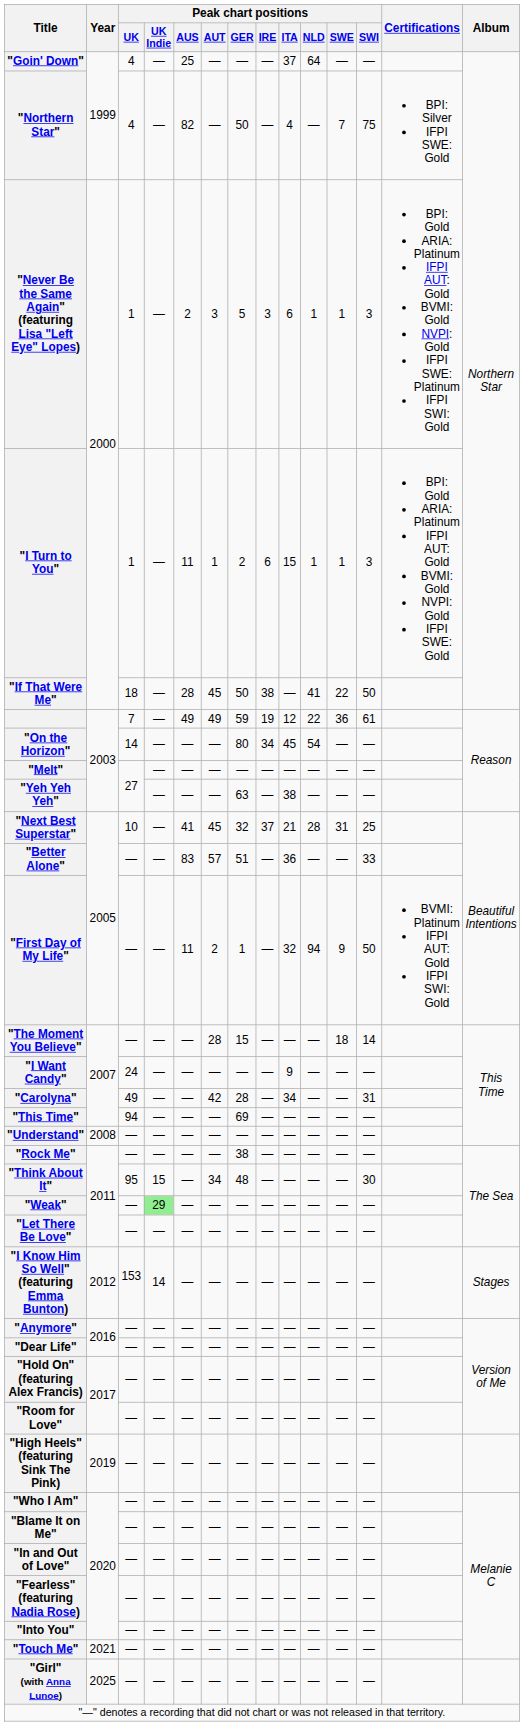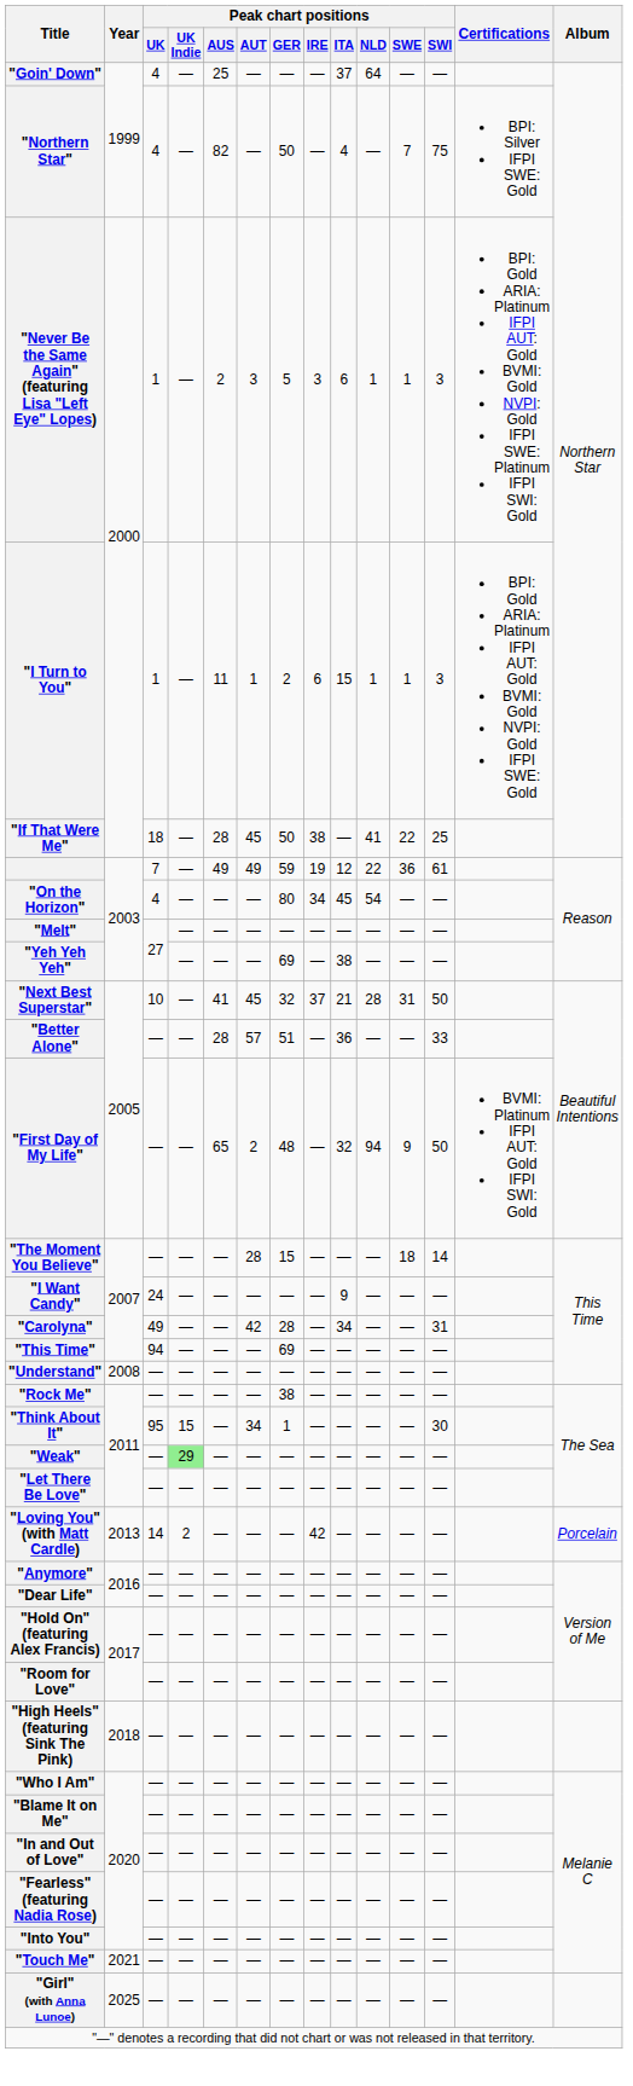"If That Were Me" | Peak chart positions / SWI: 50 -> 25
"On the Horizon" | Peak chart positions / UK: 14 -> 4
"Yeh Yeh Yeh" | Peak chart positions / GER: 63 -> 69
"Next Best Superstar" | Peak chart positions / SWI: 25 -> 50
"Better Alone" | Peak chart positions / AUS: 83 -> 28
"First Day of My Life" | Peak chart positions / AUS: 11 -> 65
"First Day of My Life" | Peak chart positions / GER: 1 -> 48
"Think About It" | Peak chart positions / GER: 48 -> 1
- row: "I Know Him So Well" (featuring Emma Bunton) | 2012 | 153 | 14 | — | — | — | — | — | — | — | — | Stages
+ row: "Loving You" (with Matt Cardle) | 2013 | 14 | 2 | — | — | — | 42 | — | — | — | — | Porcelain
"High Heels" (featuring Sink The Pink) | Year: 2019 -> 2018
